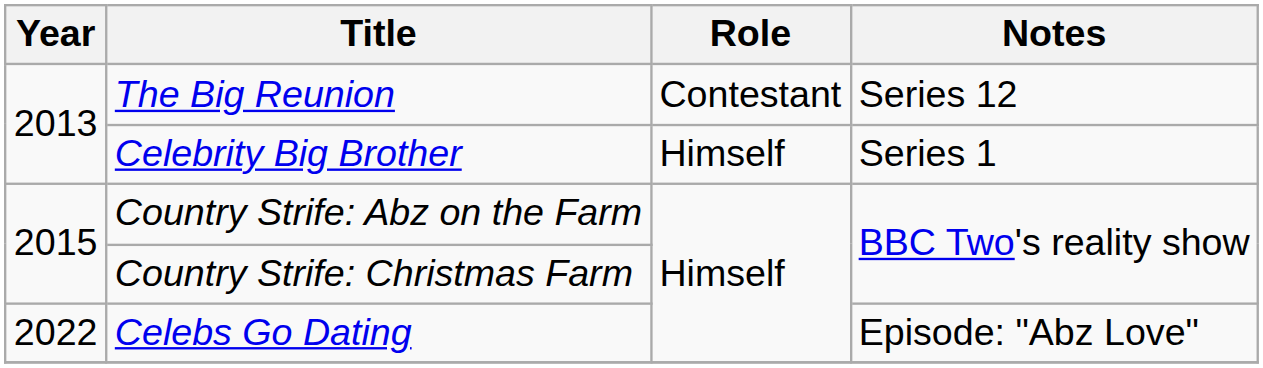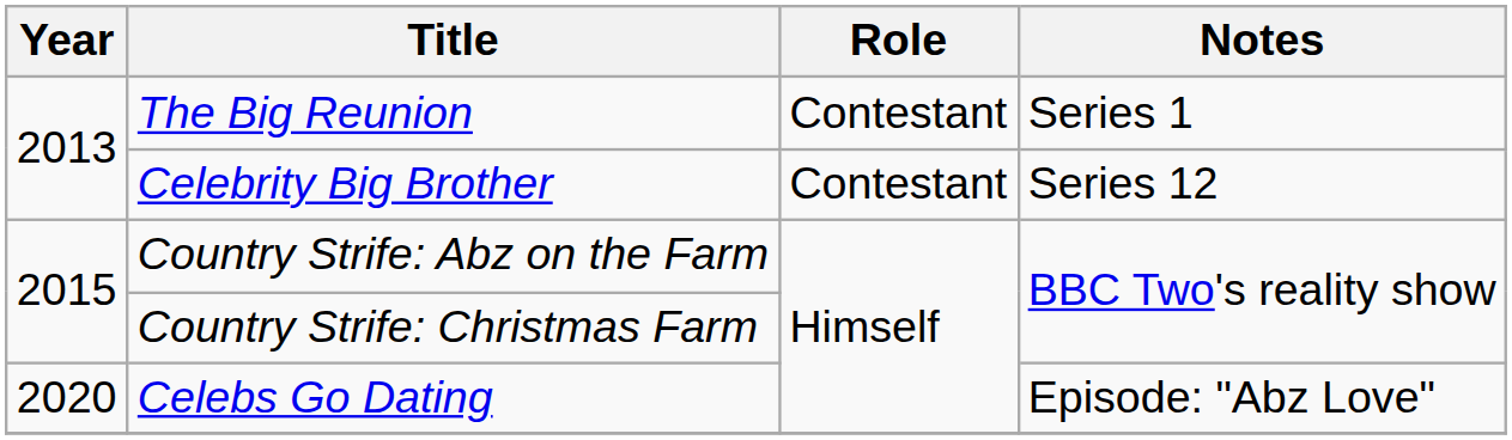The Big Reunion | Notes: Series 12 -> Series 1
Celebrity Big Brother | Role: Himself -> Contestant
Celebrity Big Brother | Notes: Series 1 -> Series 12
Celebs Go Dating | Year: 2022 -> 2020
